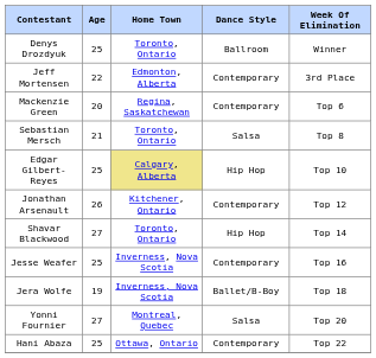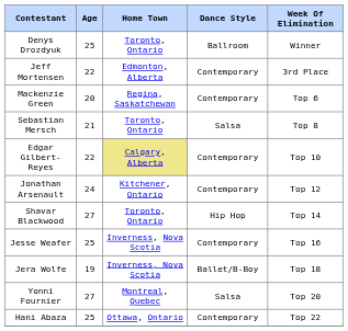Edgar Gilbert-Reyes | Age: 25 -> 22
Edgar Gilbert-Reyes | Dance Style: Hip Hop -> Contemporary
Jonathan Arsenault | Age: 26 -> 24
